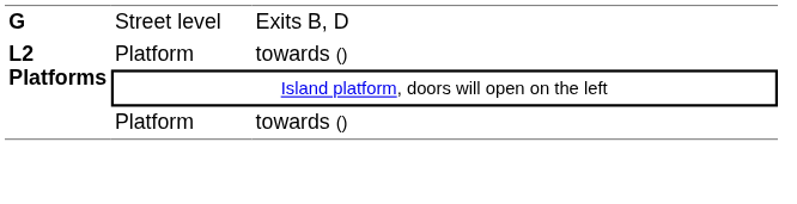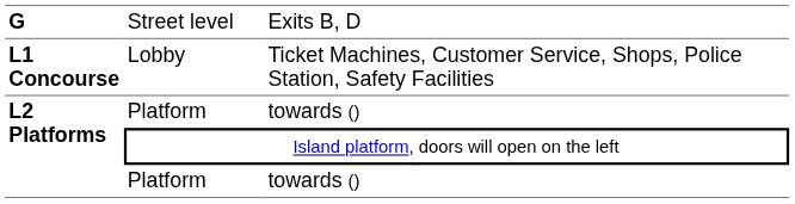+ row: L1 Concourse | Lobby | Ticket Machines, Customer Service, Shops, Police Station, Safety Facilities
